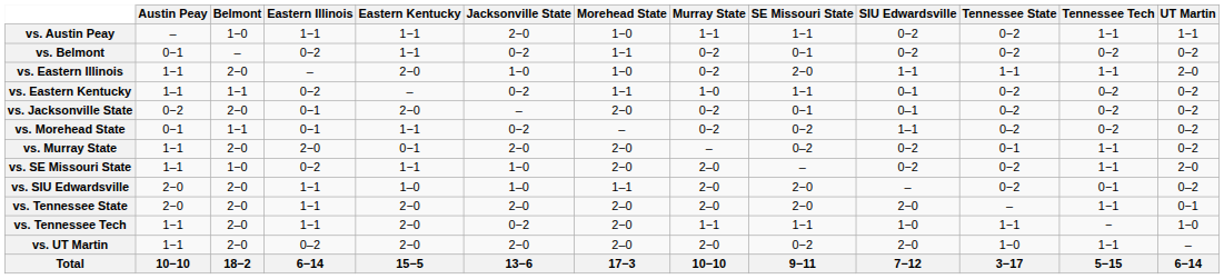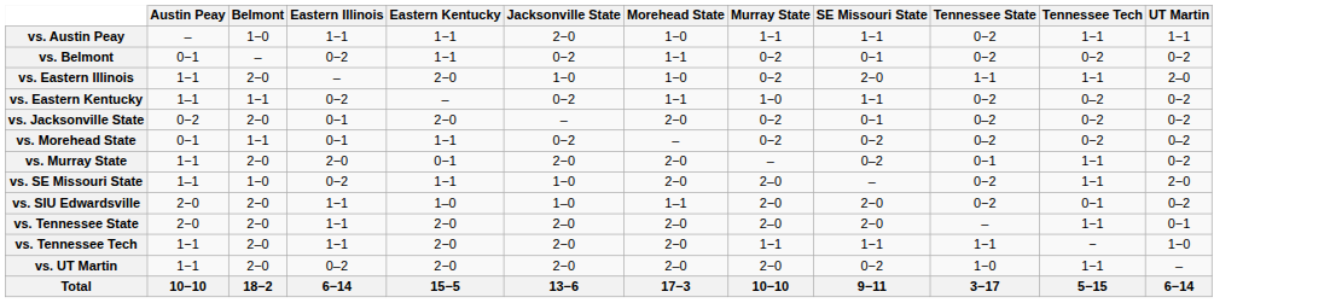- column: SIU Edwardsville | 0−2 | 0−2 | 1−1 | 0–1 | 0–1 | 1–1 | 0−2 | 0−2 | – | 2−0 | 1−0 | 2−0 | 7−12
vs. Tennessee Tech | Jacksonville State: 0−2 -> 2−0
